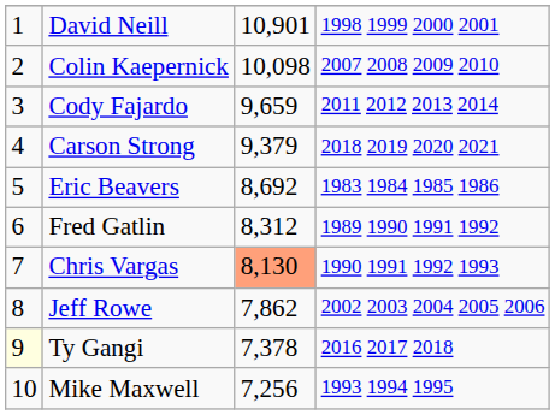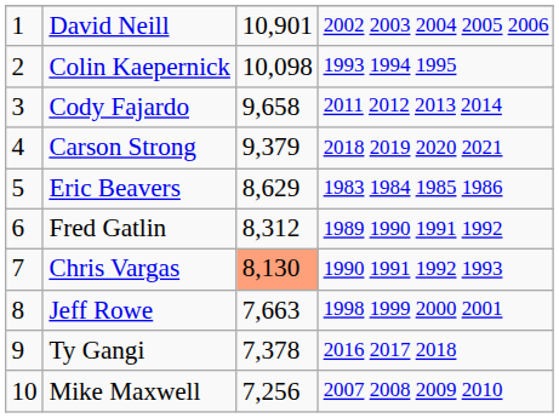David Neill | column 4: 1998 1999 2000 2001 -> 2002 2003 2004 2005 2006
Colin Kaepernick | column 4: 2007 2008 2009 2010 -> 1993 1994 1995
Cody Fajardo | column 3: 9,659 -> 9,658
Eric Beavers | column 3: 8,692 -> 8,629
Jeff Rowe | column 3: 7,862 -> 7,663
Jeff Rowe | column 4: 2002 2003 2004 2005 2006 -> 1998 1999 2000 2001
Ty Gangi | column 1: lightyellow background -> no background
Mike Maxwell | column 4: 1993 1994 1995 -> 2007 2008 2009 2010
